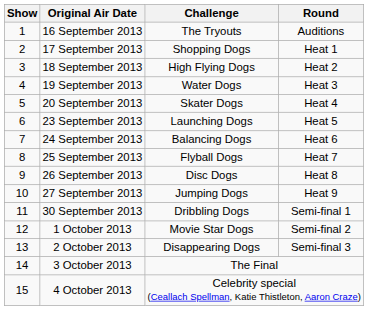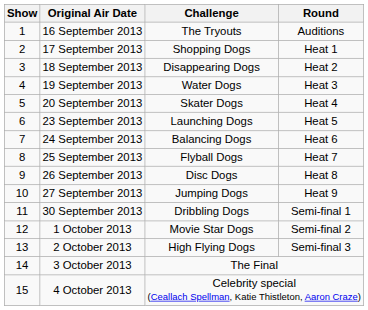18 September 2013 | Challenge: High Flying Dogs -> Disappearing Dogs
2 October 2013 | Challenge: Disappearing Dogs -> High Flying Dogs
